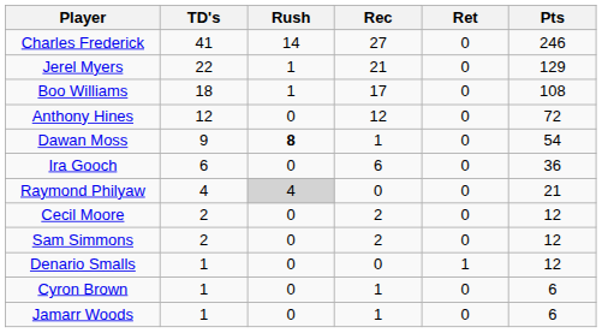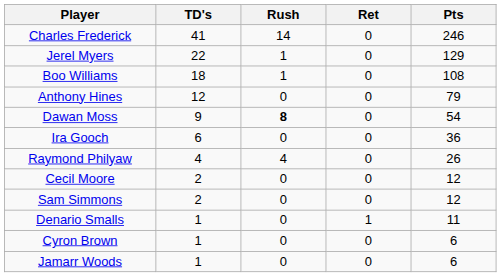- column: Rec | 27 | 21 | 17 | 12 | 1 | 6 | 0 | 2 | 2 | 0 | 1 | 1
Anthony Hines | Pts: 72 -> 79
Raymond Philyaw | Rush: lightgrey background -> no background
Raymond Philyaw | Pts: 21 -> 26
Denario Smalls | Pts: 12 -> 11
